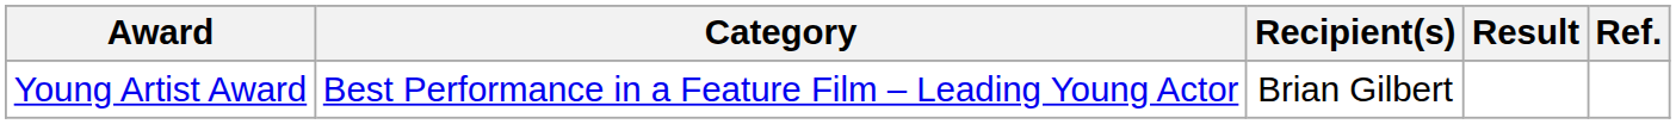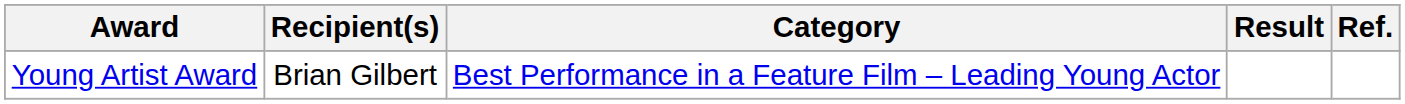columns swapped: Category <-> Recipient(s)
